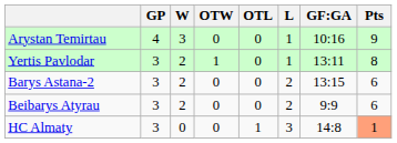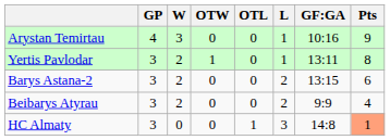Beibarys Atyrau | Pts: 6 -> 4
